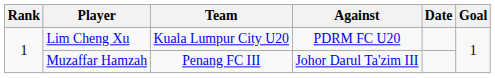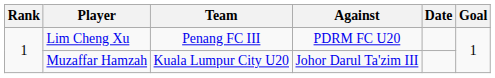Lim Cheng Xu | Team: Kuala Lumpur City U20 -> Penang FC III
Muzaffar Hamzah | Team: Penang FC III -> Kuala Lumpur City U20
